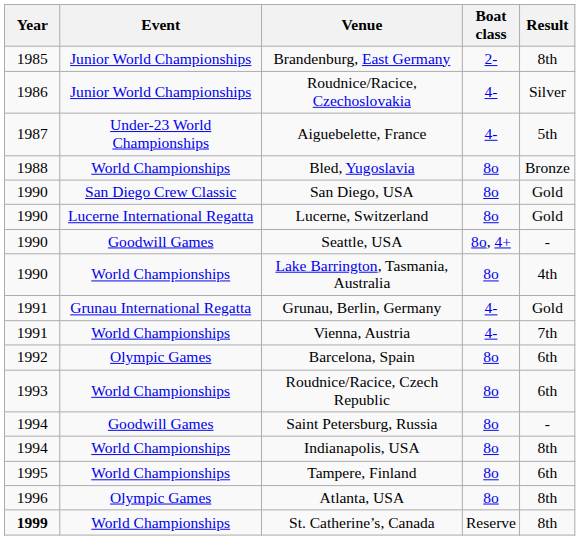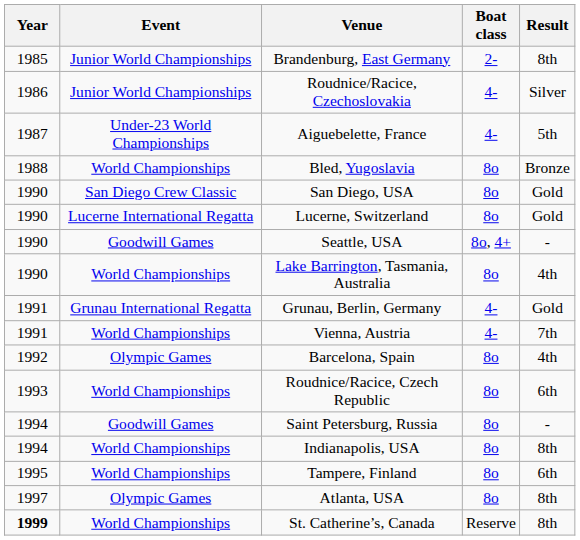Barcelona, Spain | Result: 6th -> 4th
Atlanta, USA | Year: 1996 -> 1997
